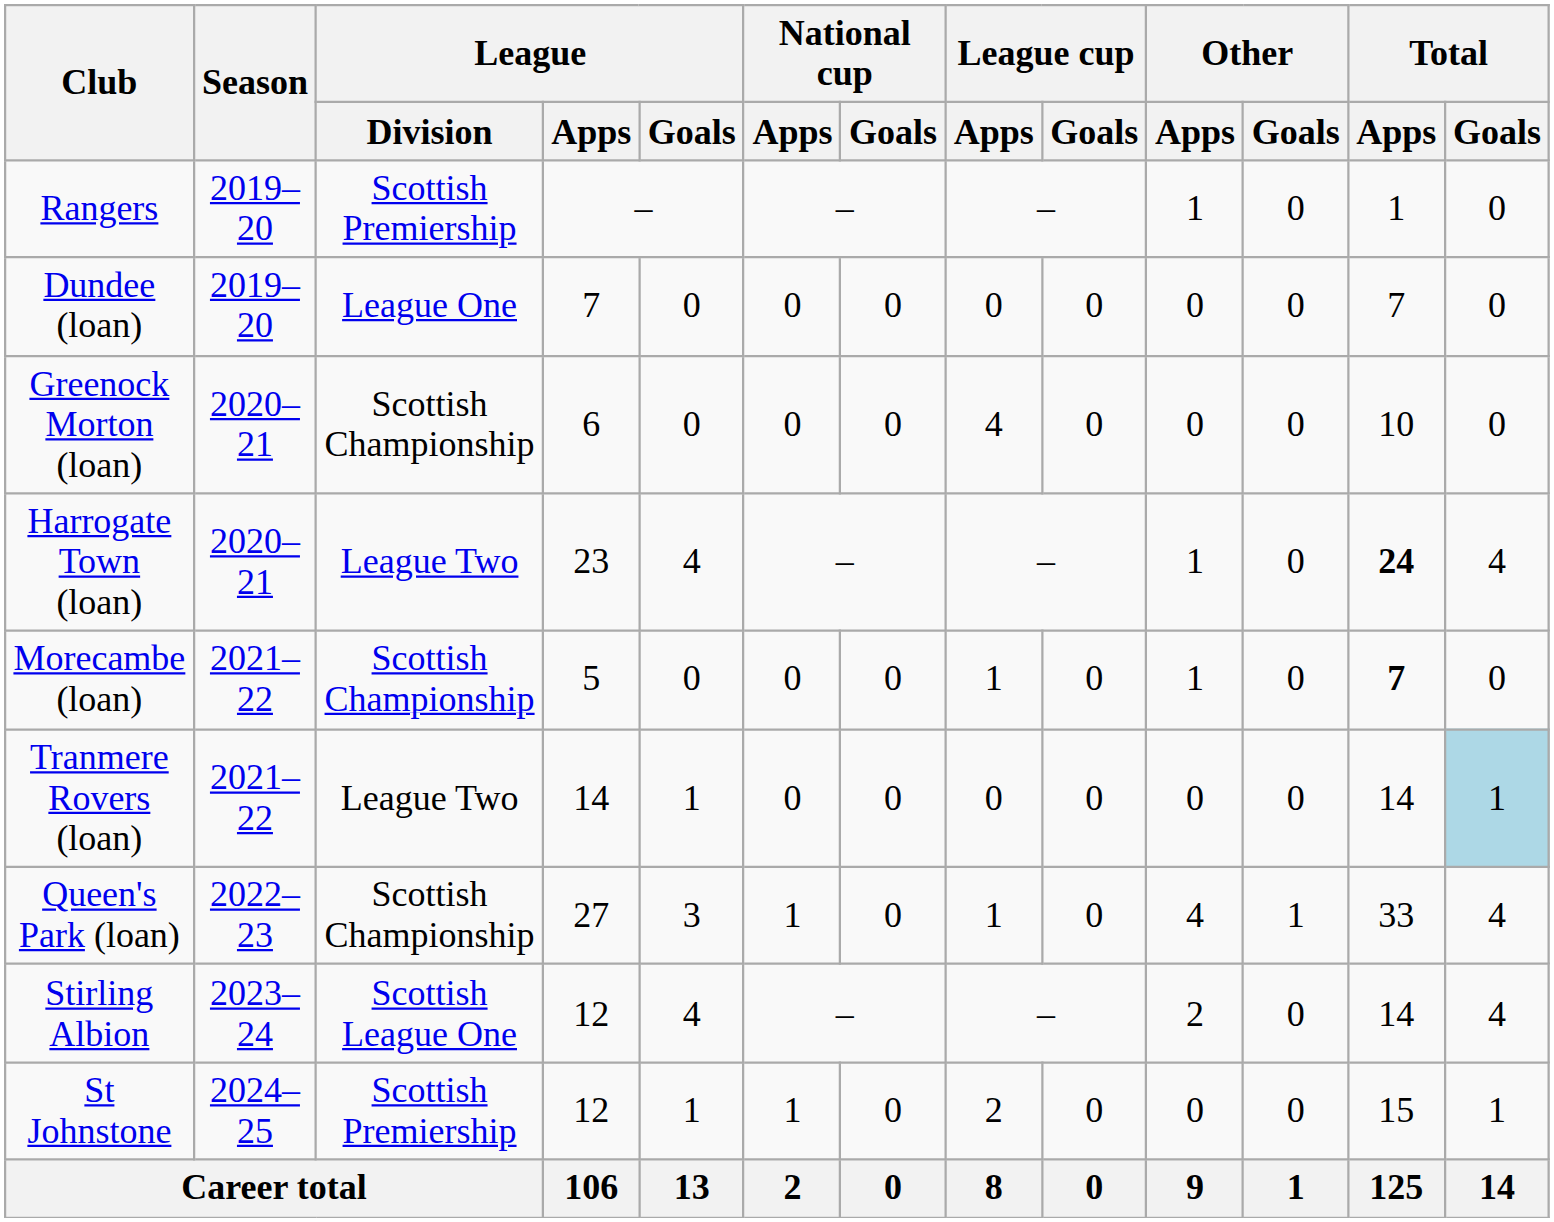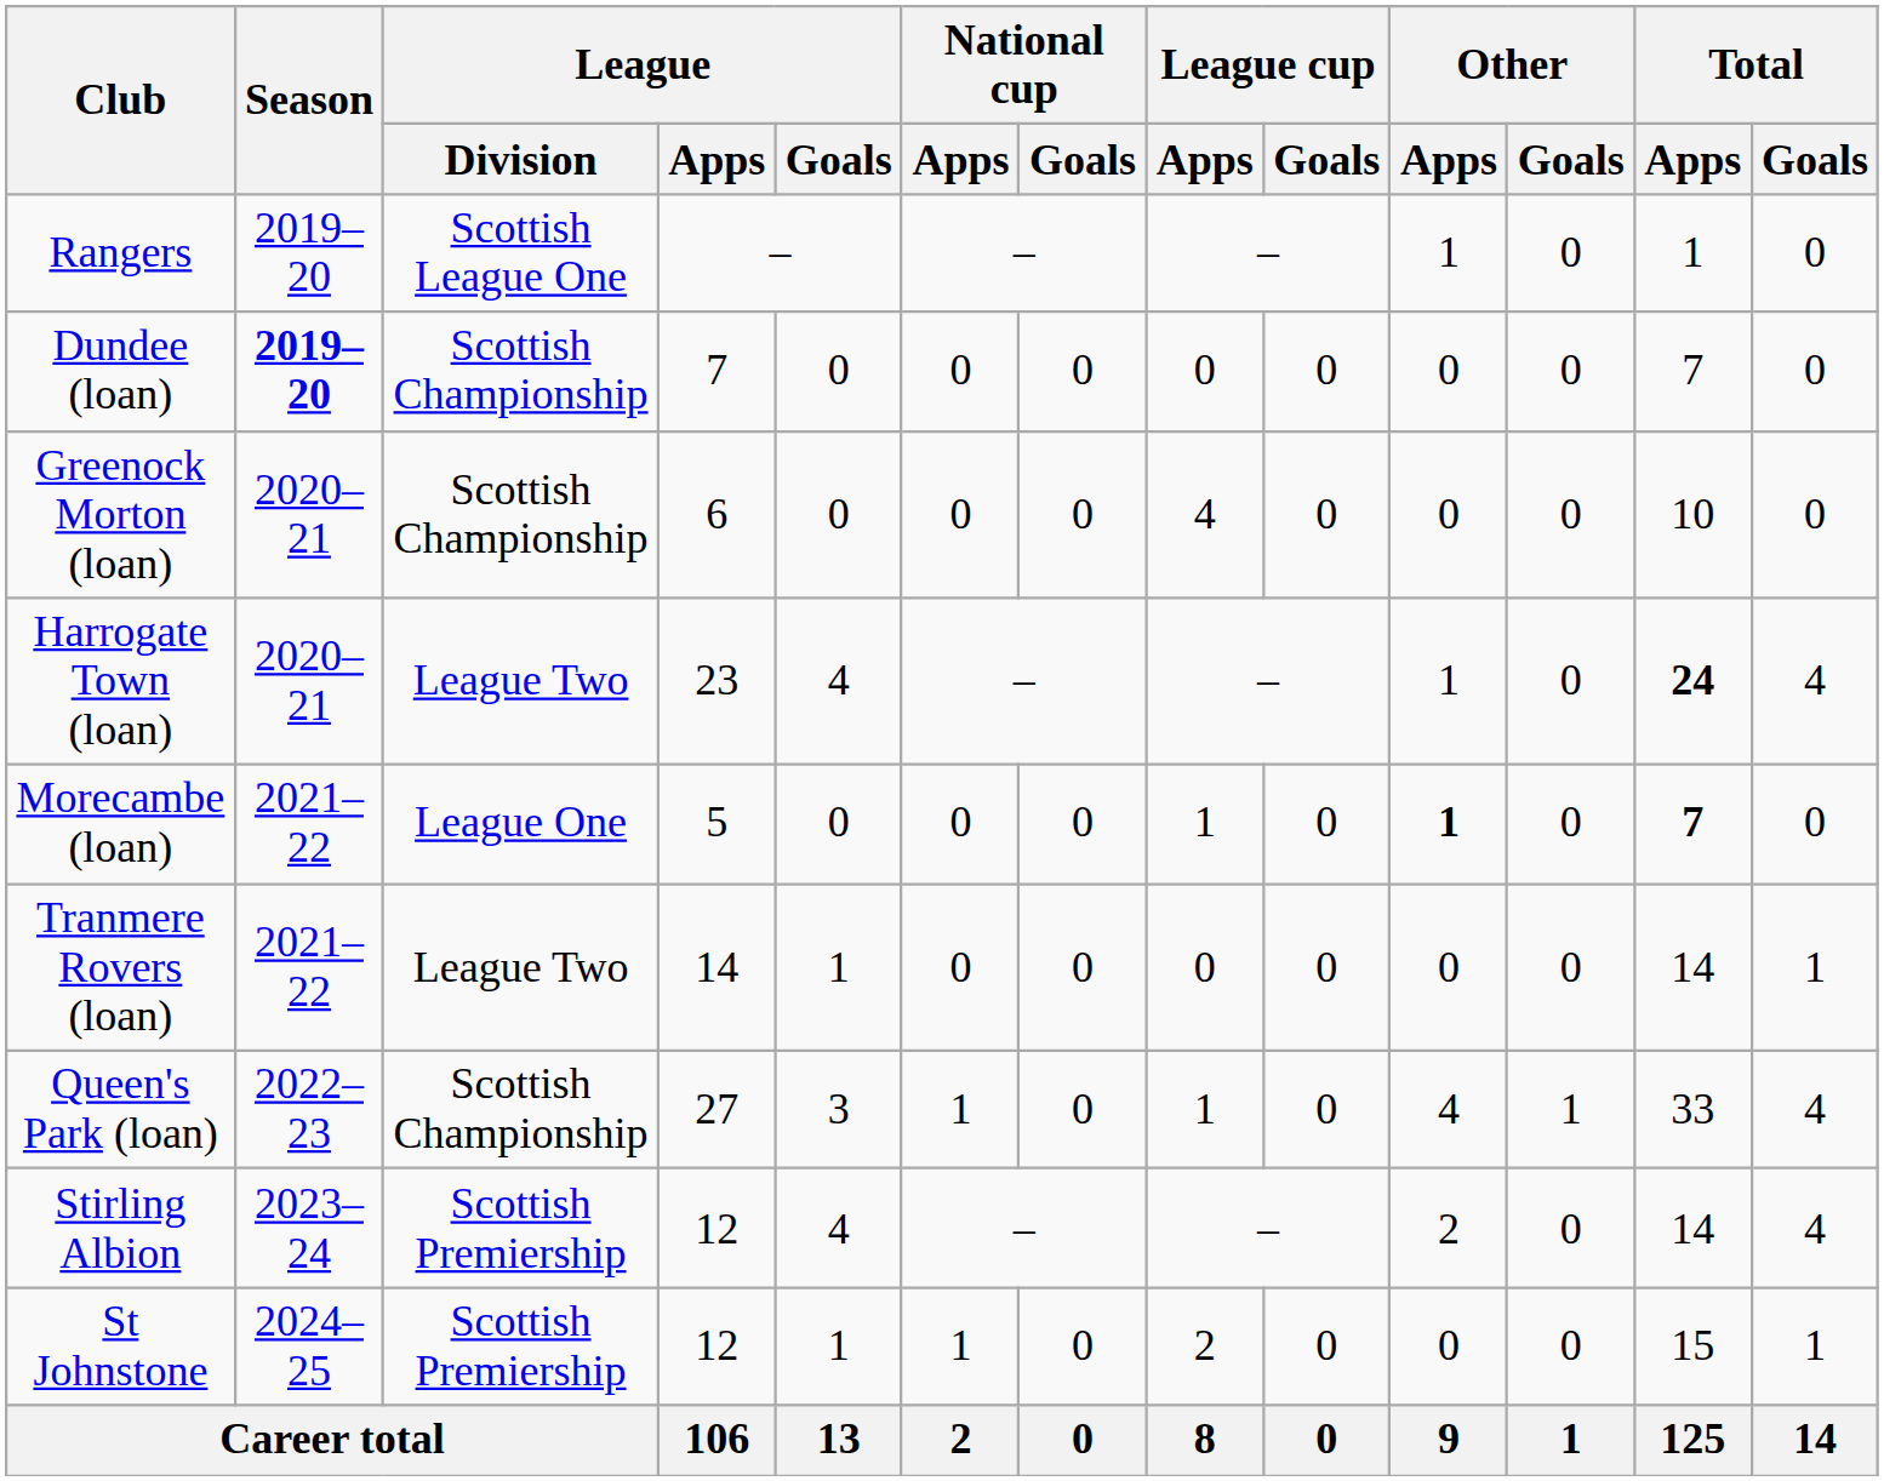Rangers | League / Division: Scottish Premiership -> Scottish League One
Dundee (loan) | Season: normal -> bold
Dundee (loan) | League / Division: League One -> Scottish Championship
Morecambe (loan) | League / Division: Scottish Championship -> League One
Morecambe (loan) | Other / Apps: normal -> bold
Tranmere Rovers (loan) | Total / Goals: lightblue background -> no background
Stirling Albion | League / Division: Scottish League One -> Scottish Premiership
